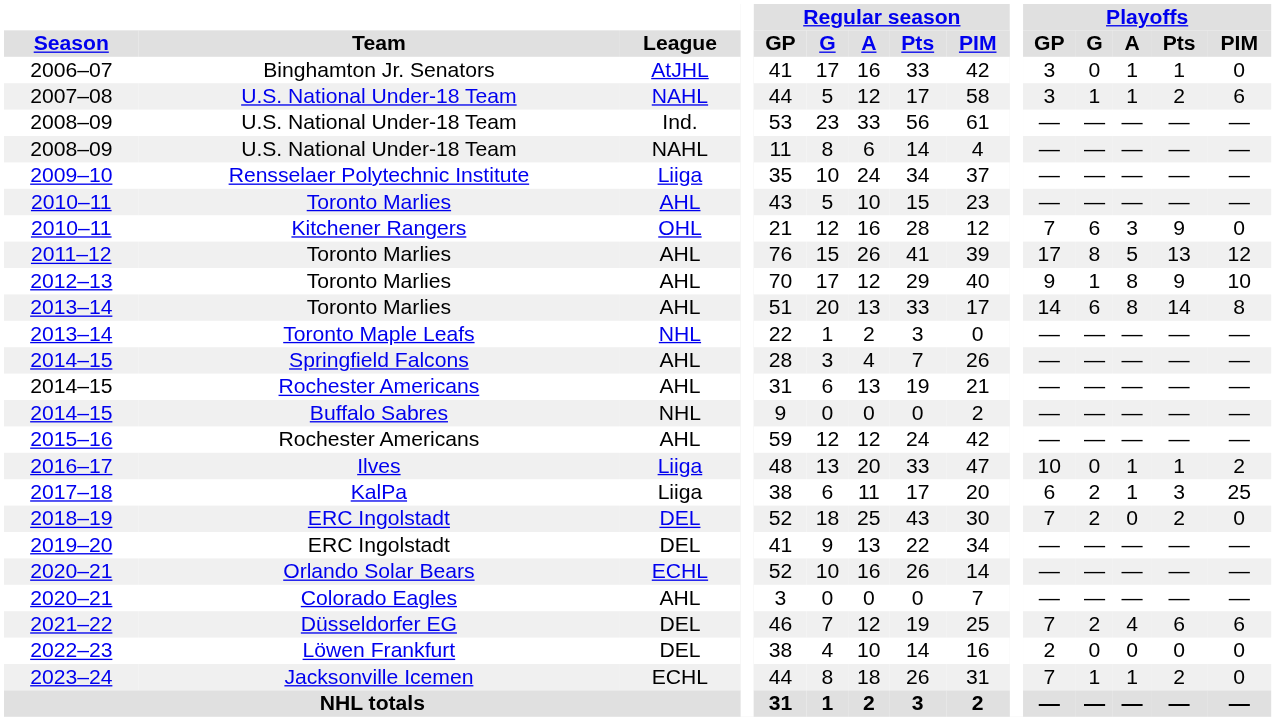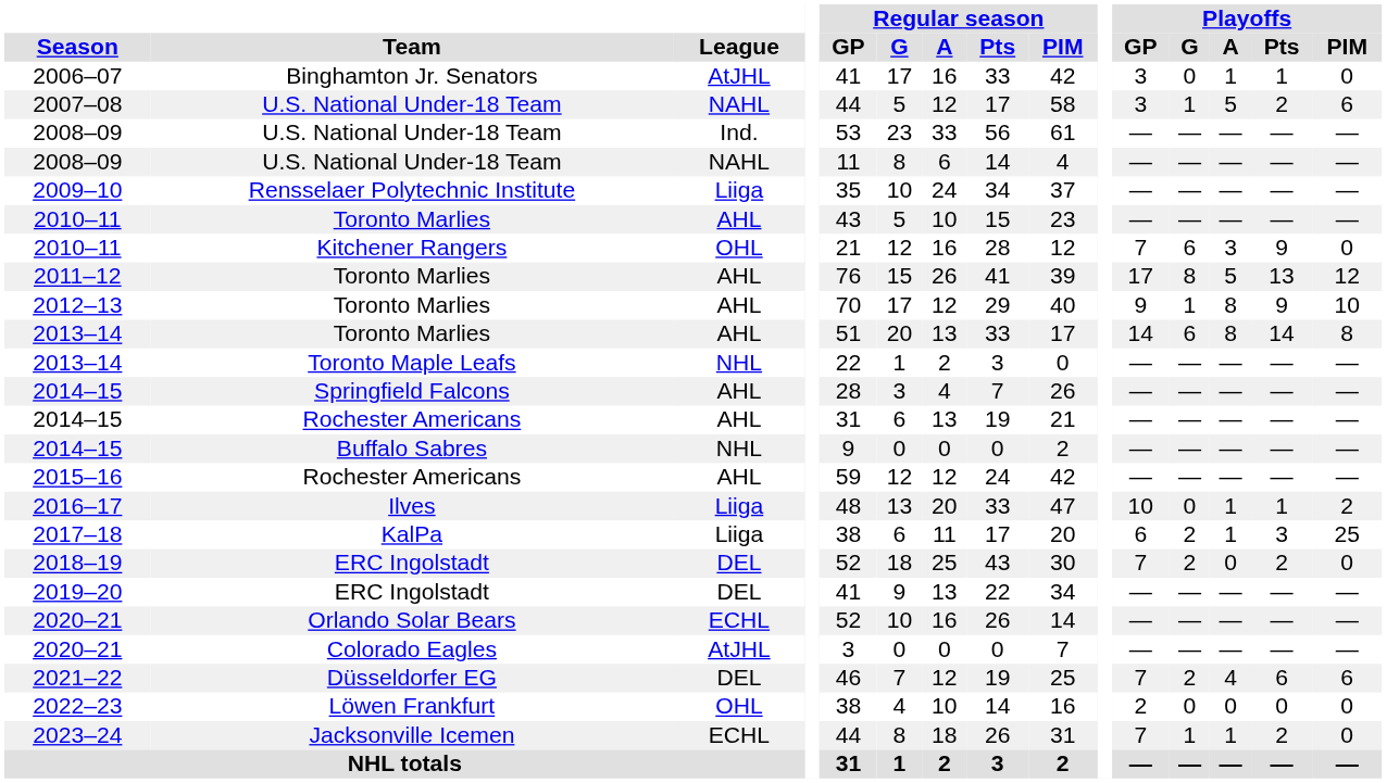2007–08 | Playoffs / A: 1 -> 5
2020–21 / Colorado Eagles | League: AHL -> AtJHL
2022–23 | League: DEL -> OHL
